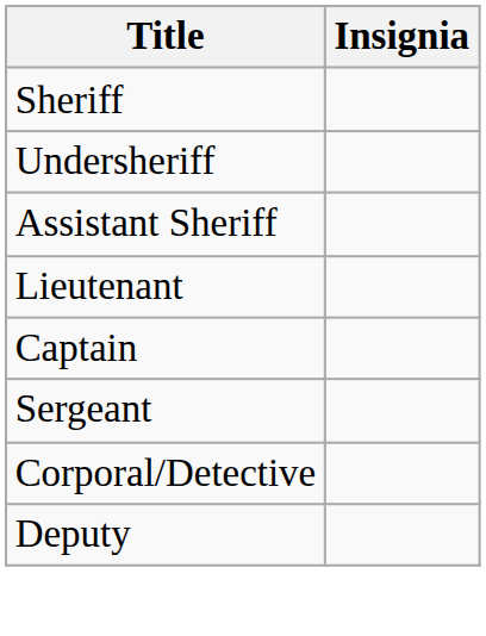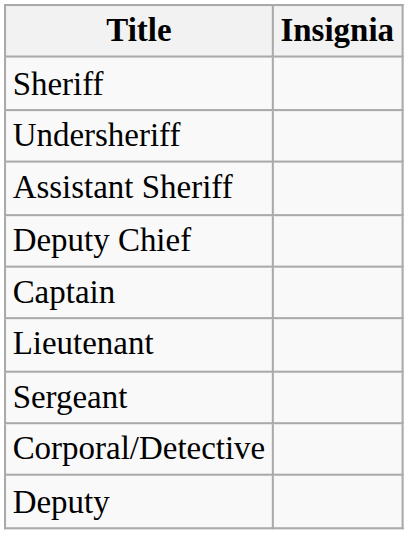+ row: Deputy Chief
rows swapped: Captain <-> Lieutenant
